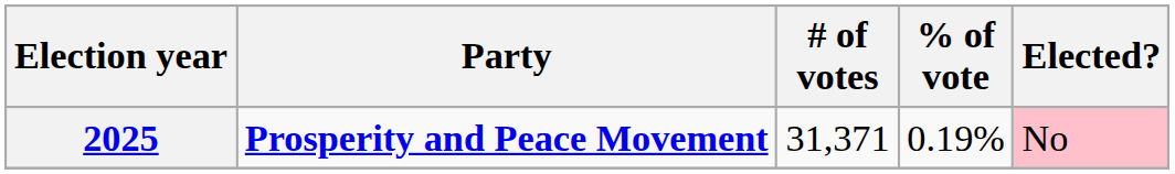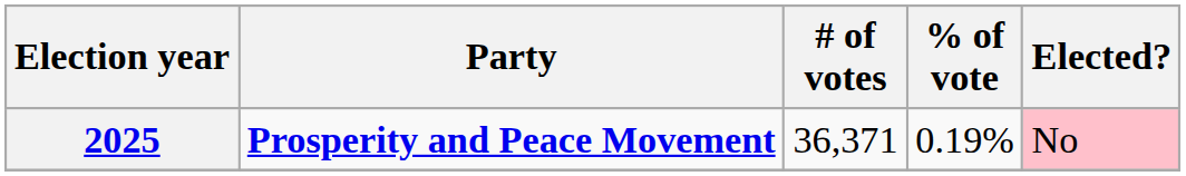2025 | # of votes: 31,371 -> 36,371
